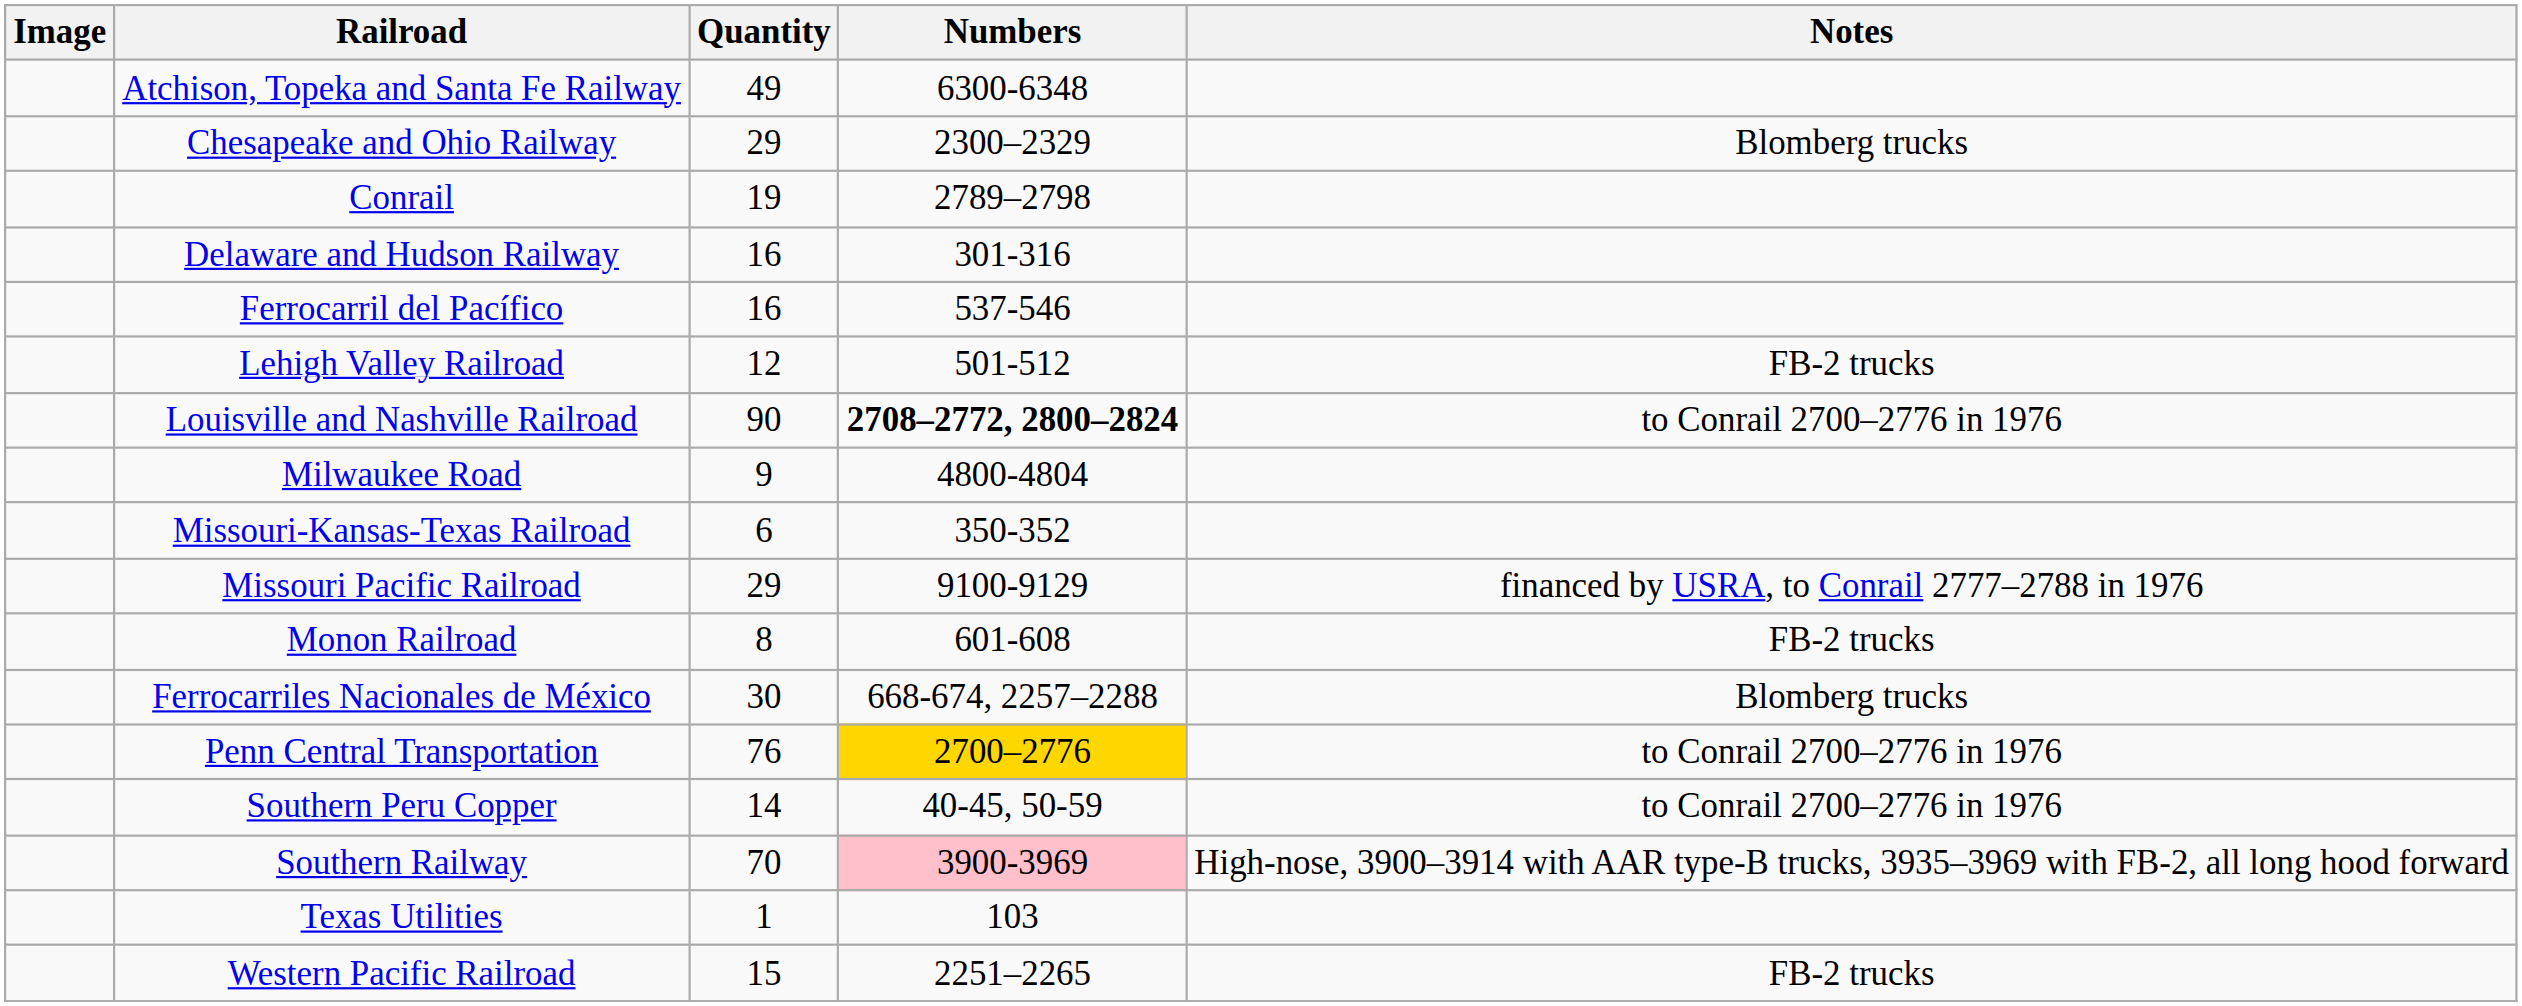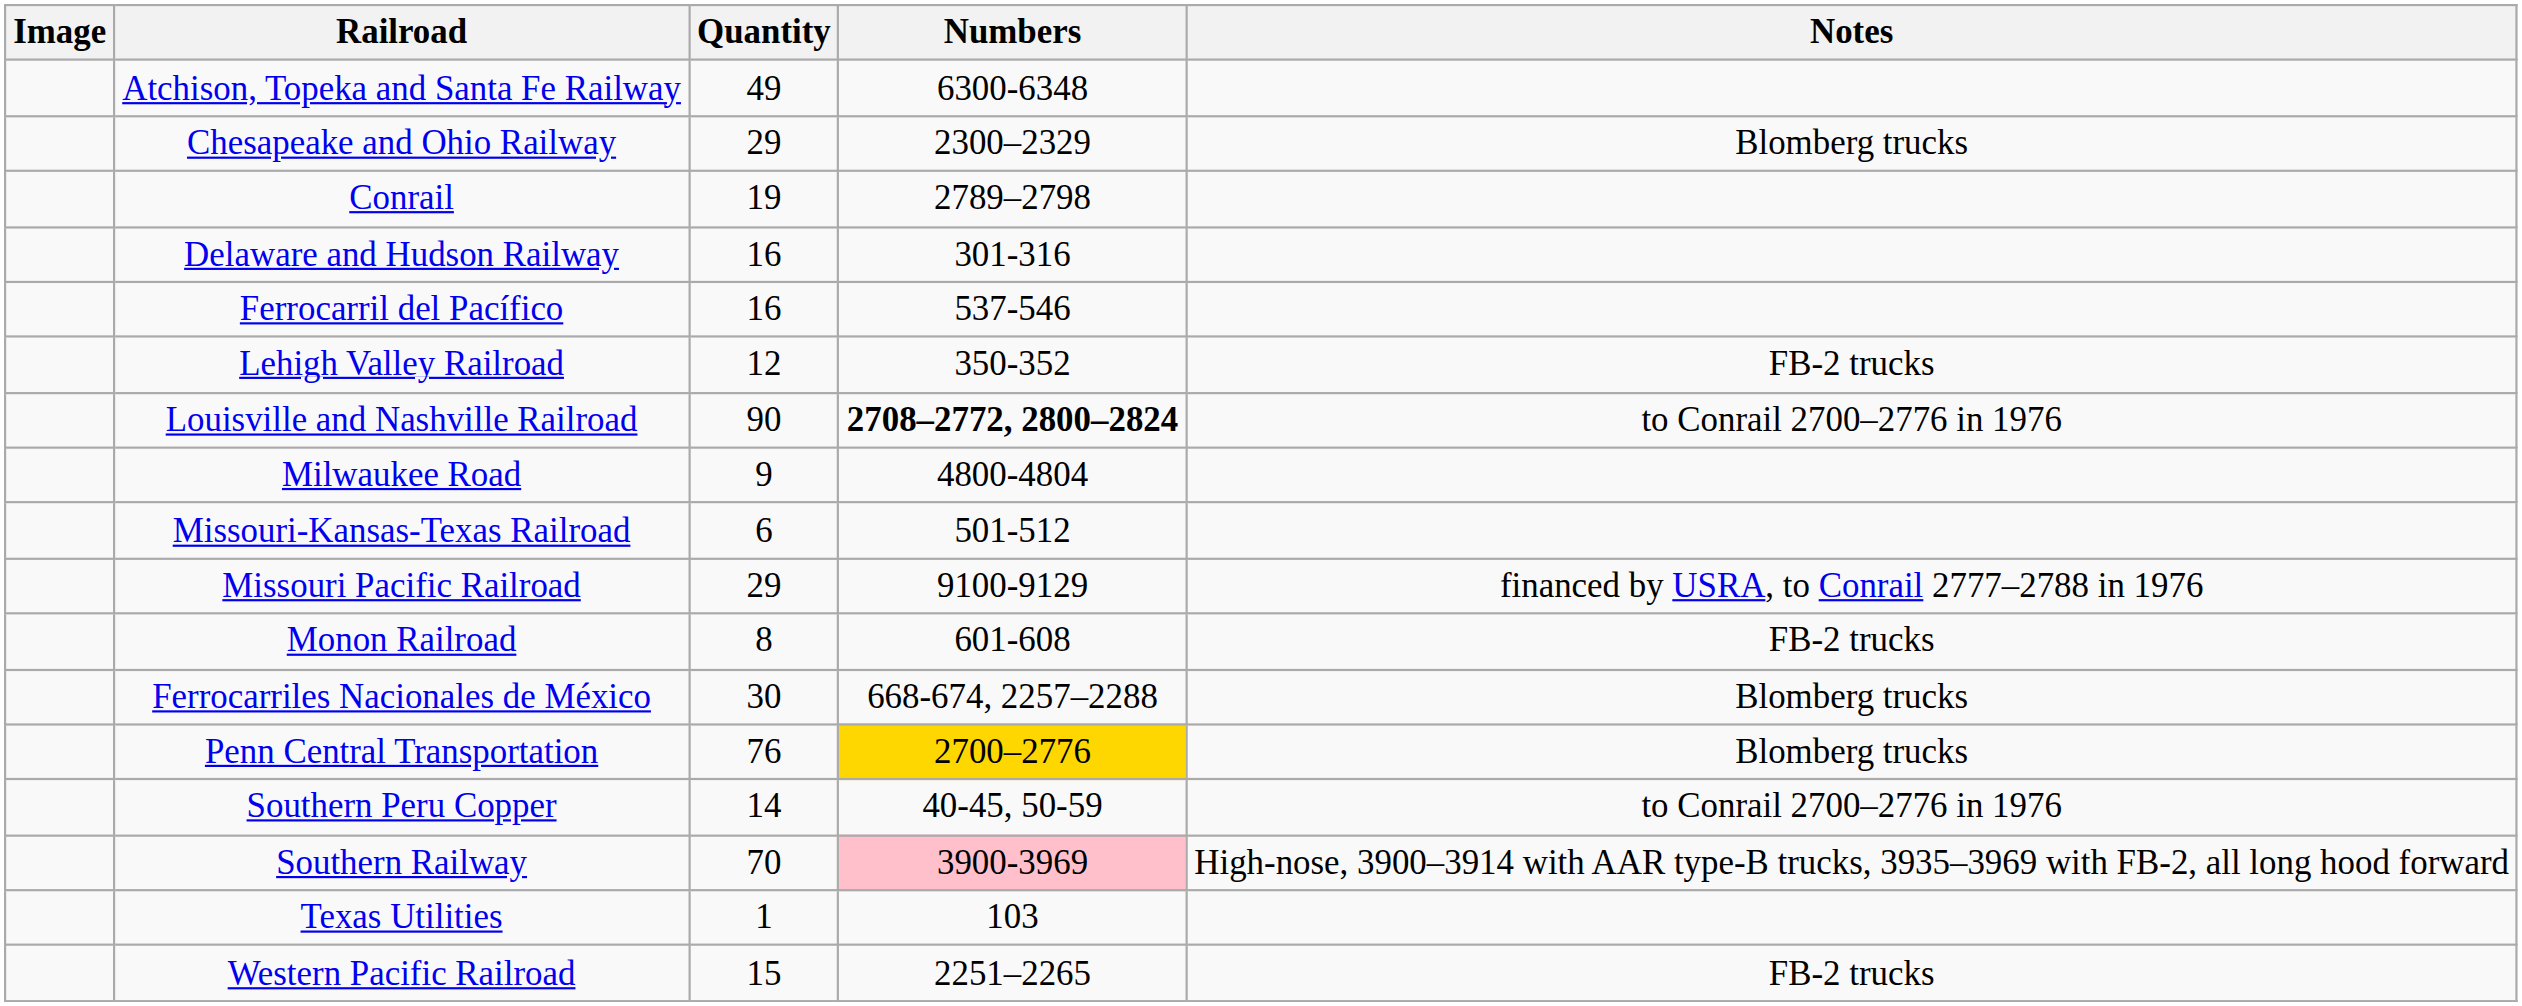Lehigh Valley Railroad | Numbers: 501-512 -> 350-352
Missouri-Kansas-Texas Railroad | Numbers: 350-352 -> 501-512
Penn Central Transportation | Notes: to Conrail 2700–2776 in 1976 -> Blomberg trucks
